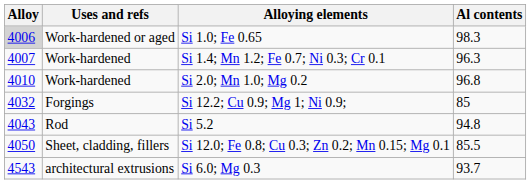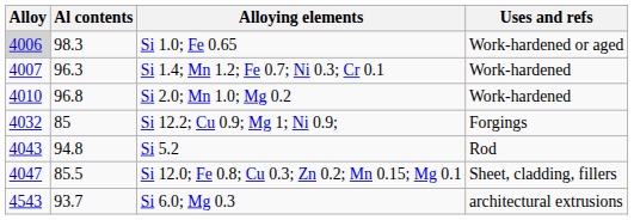columns swapped: Al contents <-> Uses and refs
Si 12.0; Fe 0.8; Cu 0.3; Zn 0.2; Mn 0.15; Mg 0.1 | Alloy: 4050 -> 4047
